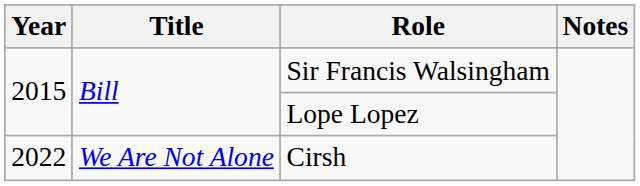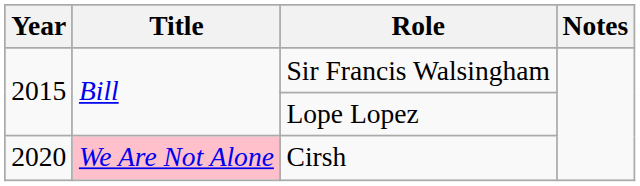Cirsh | Year: 2022 -> 2020
Cirsh | Title: no background -> pink background
